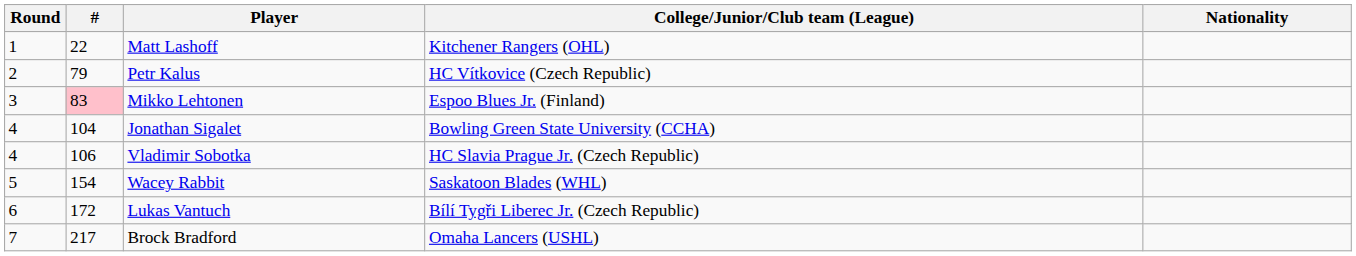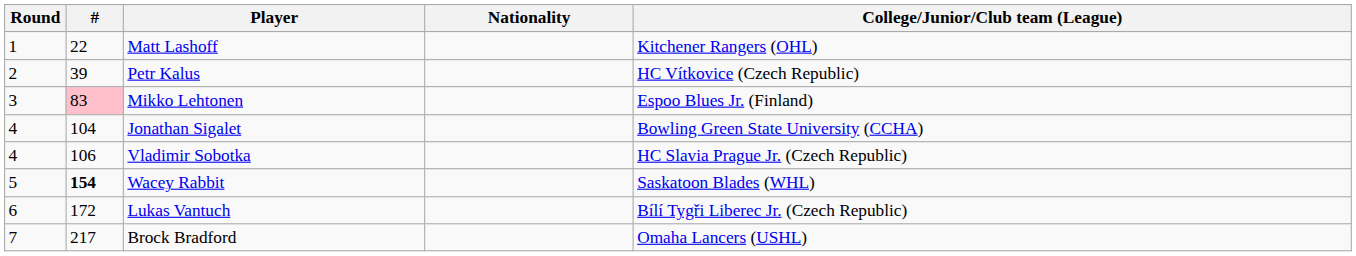columns swapped: Nationality <-> College/Junior/Club team (League)
Petr Kalus | #: 79 -> 39
Wacey Rabbit | #: normal -> bold
